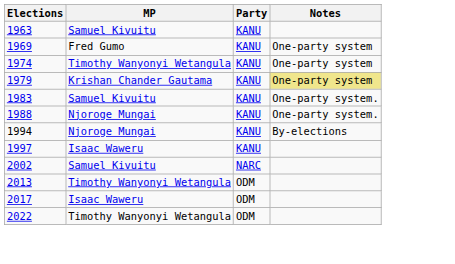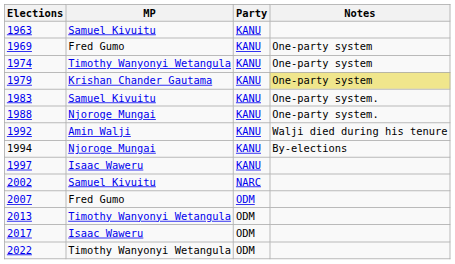+ row: 1992 | Amin Walji | KANU | Walji died during his tenure
+ row: 2007 | Fred Gumo | ODM
